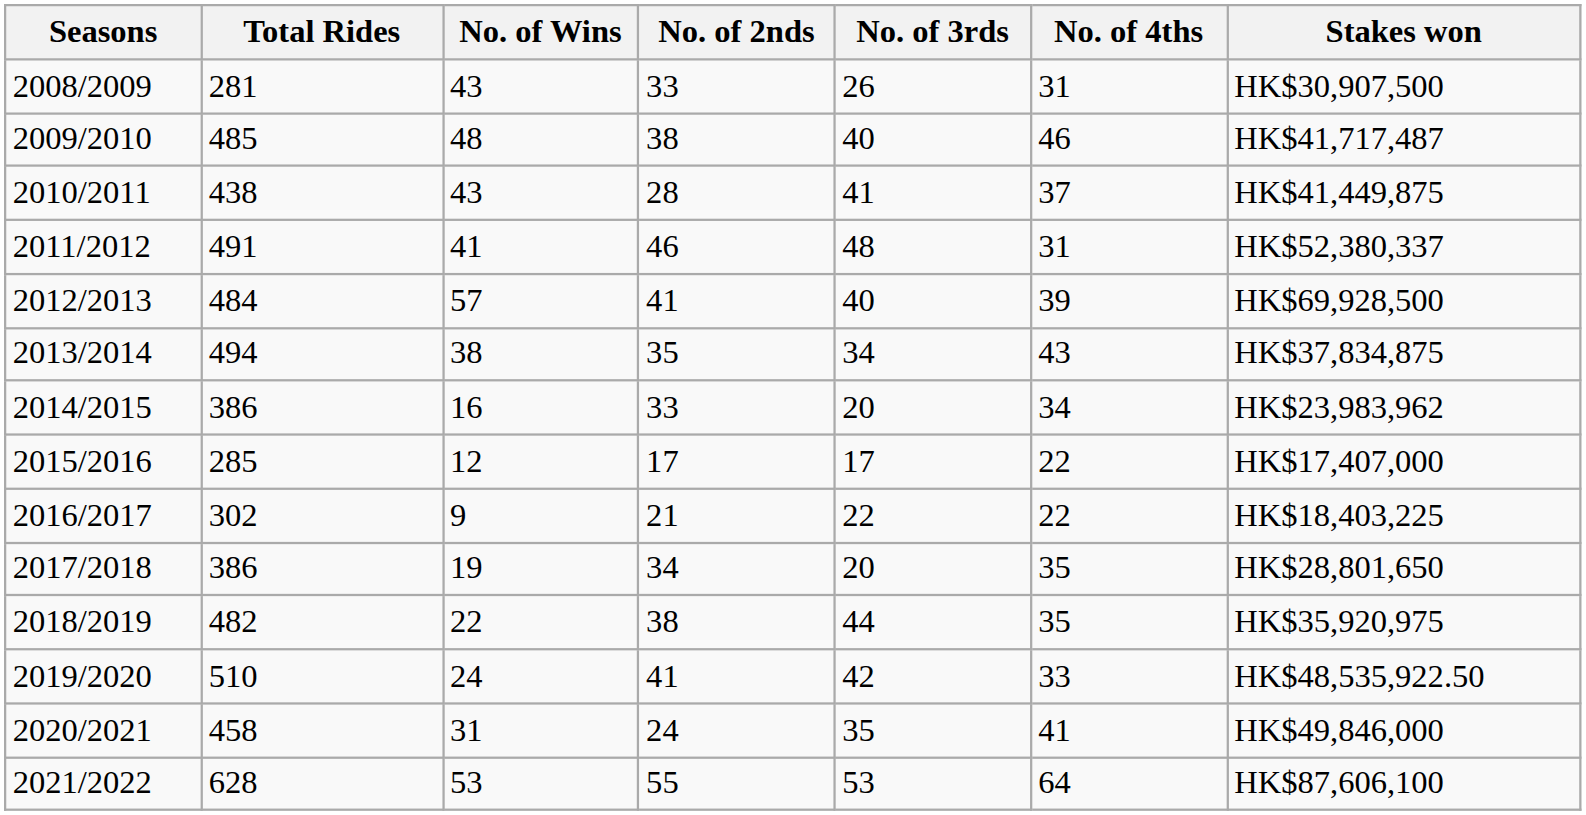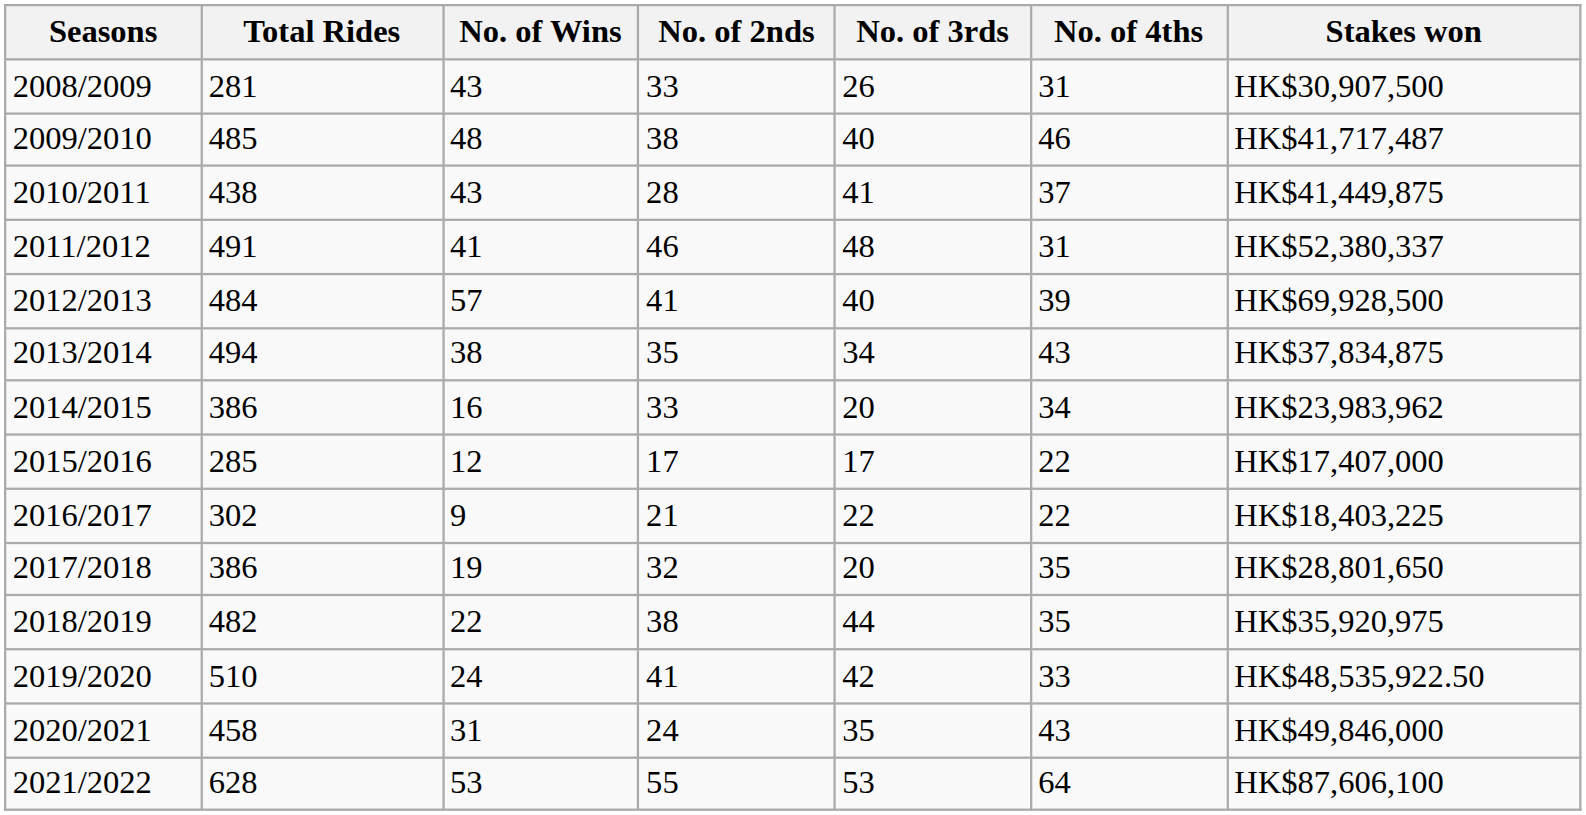2017/2018 | No. of 2nds: 34 -> 32
2020/2021 | No. of 4ths: 41 -> 43
